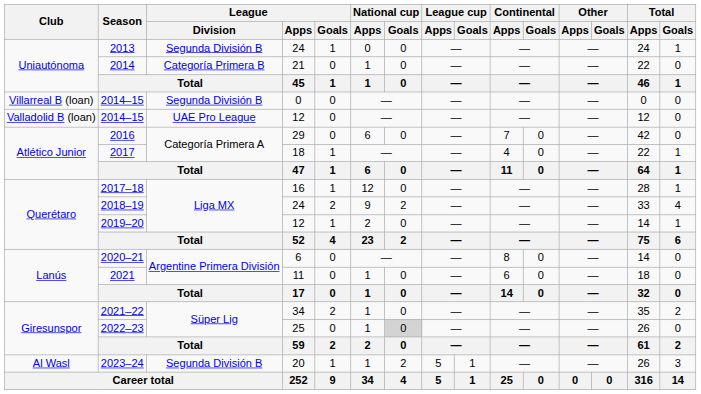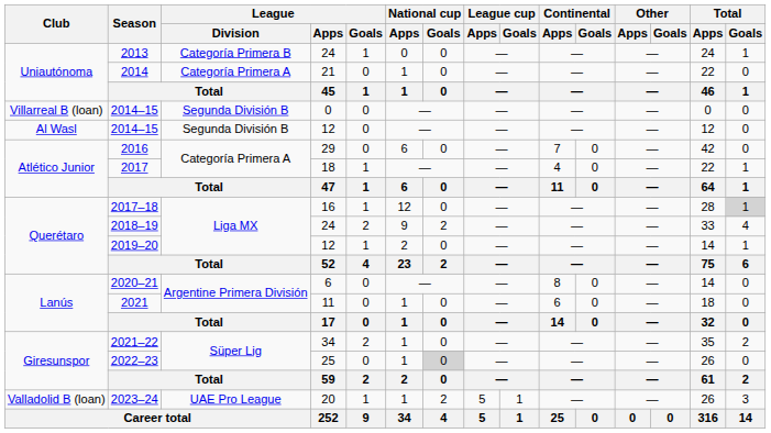2013 | League / Division: Segunda División B -> Categoría Primera B
2014 | League / Division: Categoría Primera B -> Categoría Primera A
2014–15 / 12 | Club: Valladolid B (loan) -> Al Wasl
2014–15 / 12 | League / Division: UAE Pro League -> Segunda División B
2017–18 | Total / Goals: no background -> lightgrey background
2023–24 | Club: Al Wasl -> Valladolid B (loan)
2023–24 | League / Division: Segunda División B -> UAE Pro League
